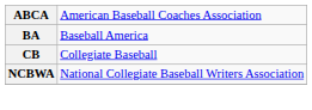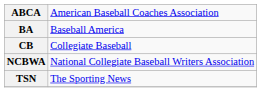+ row: TSN | The Sporting News
